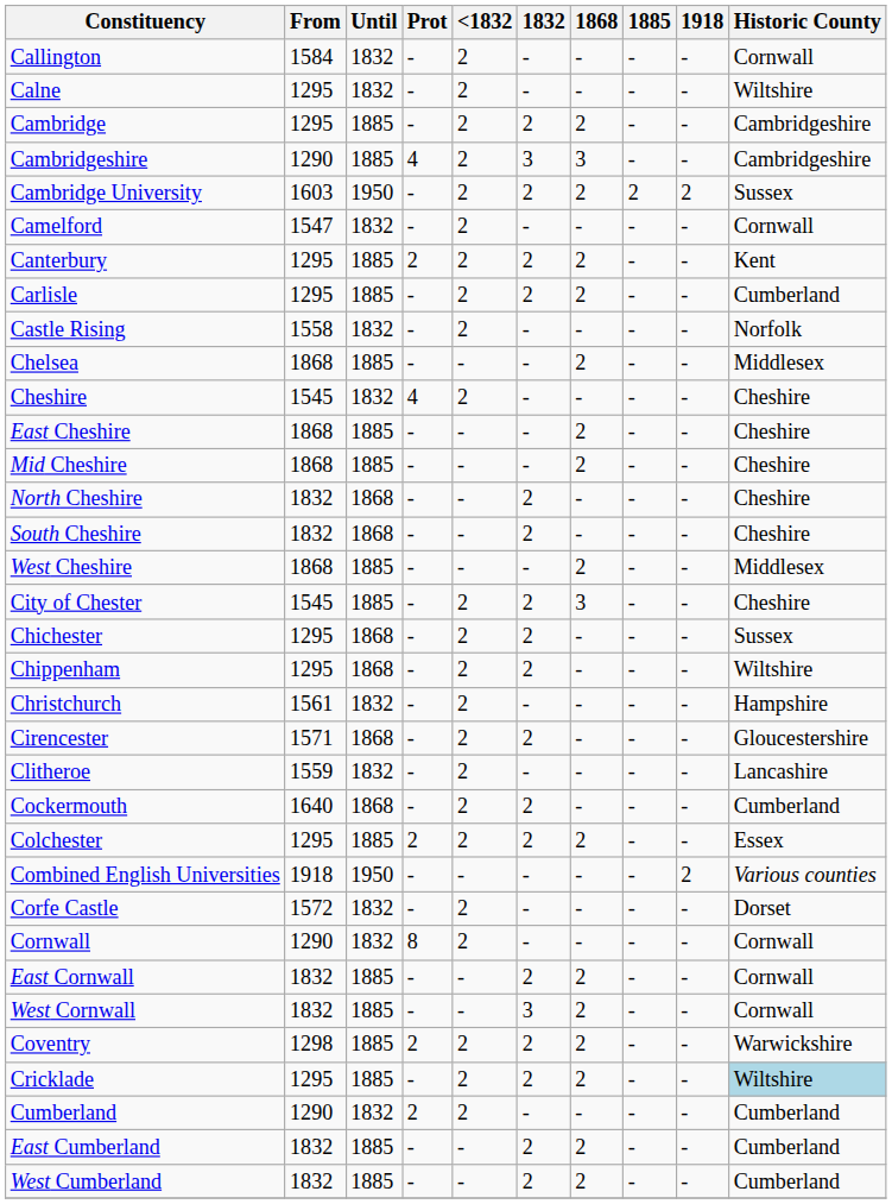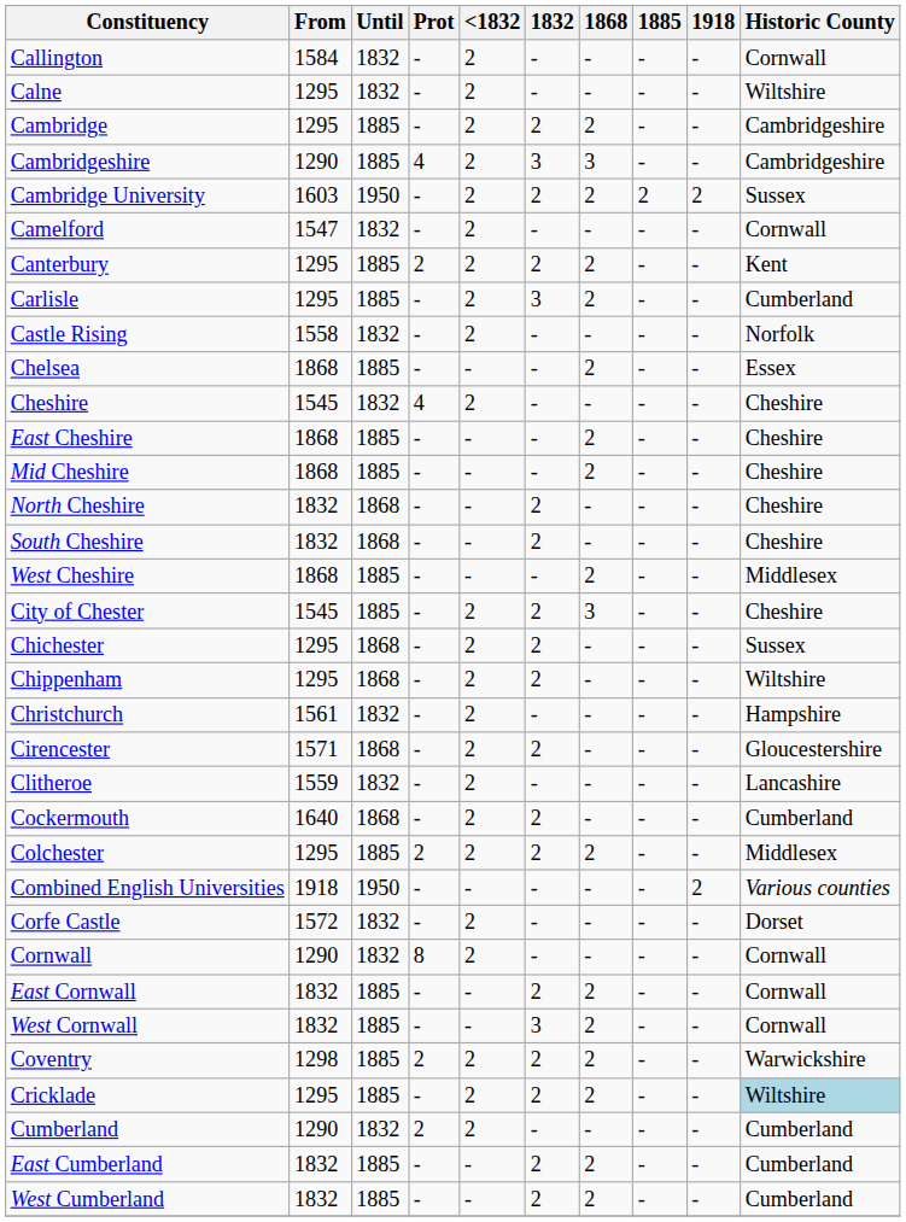Carlisle | 1832: 2 -> 3
Chelsea | Historic County: Middlesex -> Essex
Colchester | Historic County: Essex -> Middlesex
